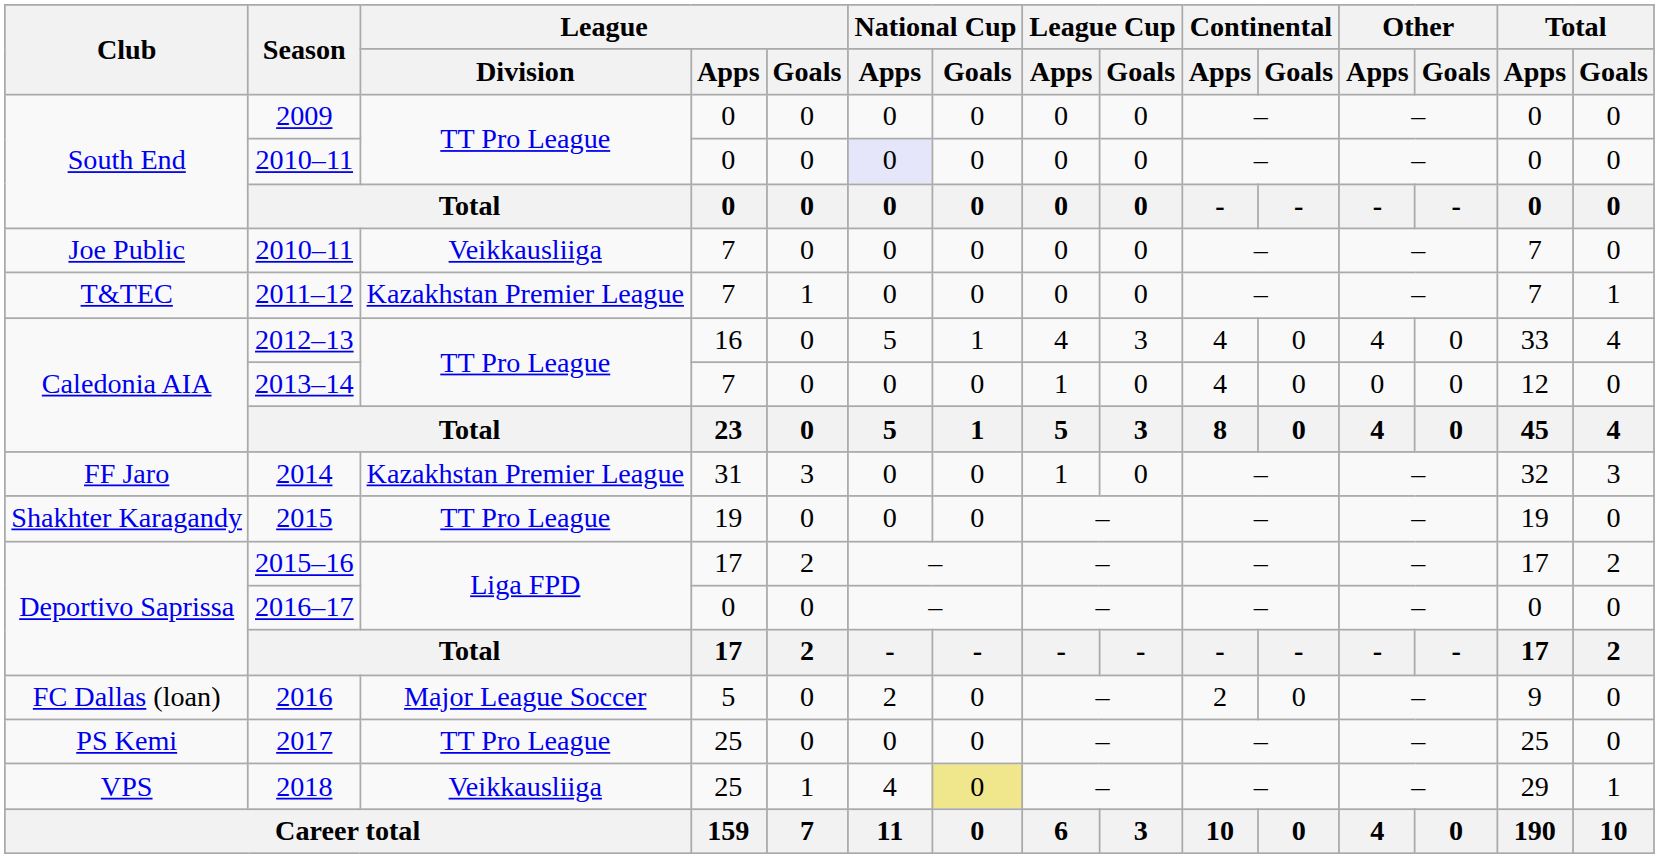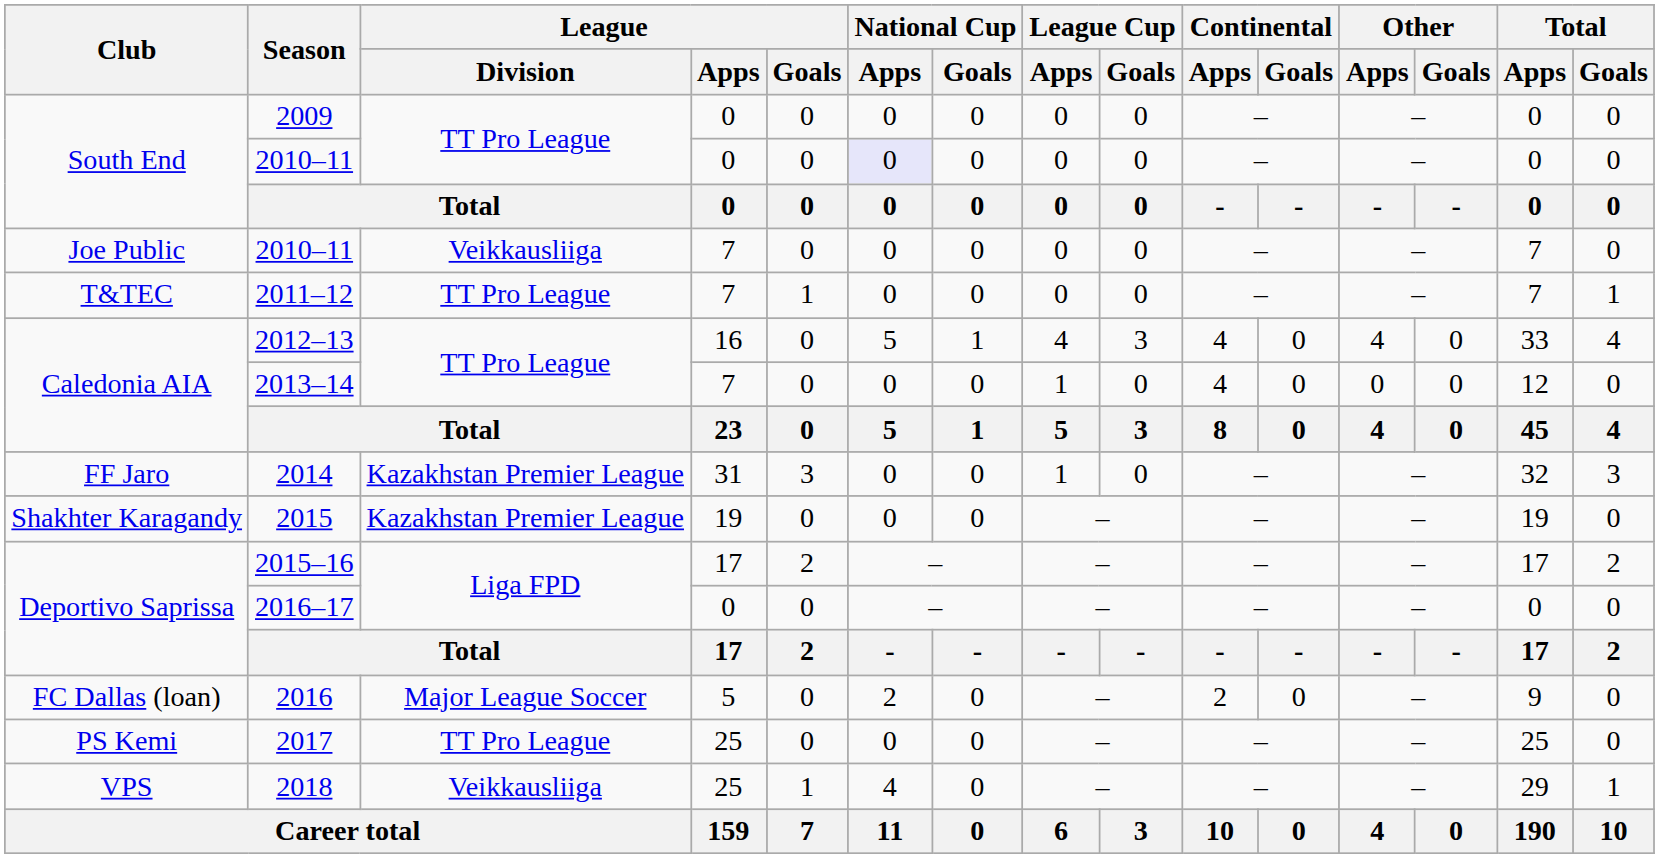2011–12 | League / Division: Kazakhstan Premier League -> TT Pro League
2015 | League / Division: TT Pro League -> Kazakhstan Premier League
2018 | National Cup / Goals: khaki background -> no background
